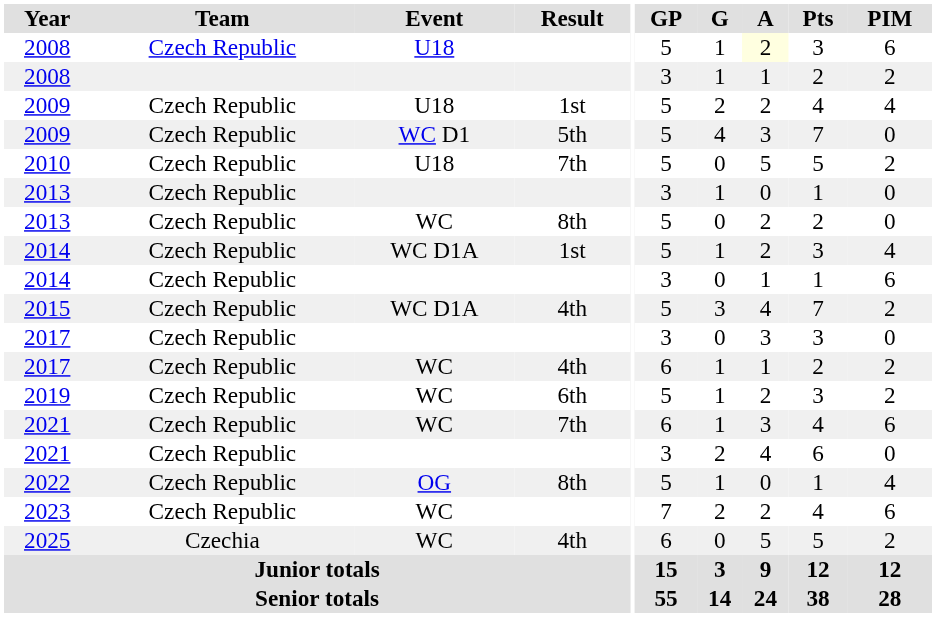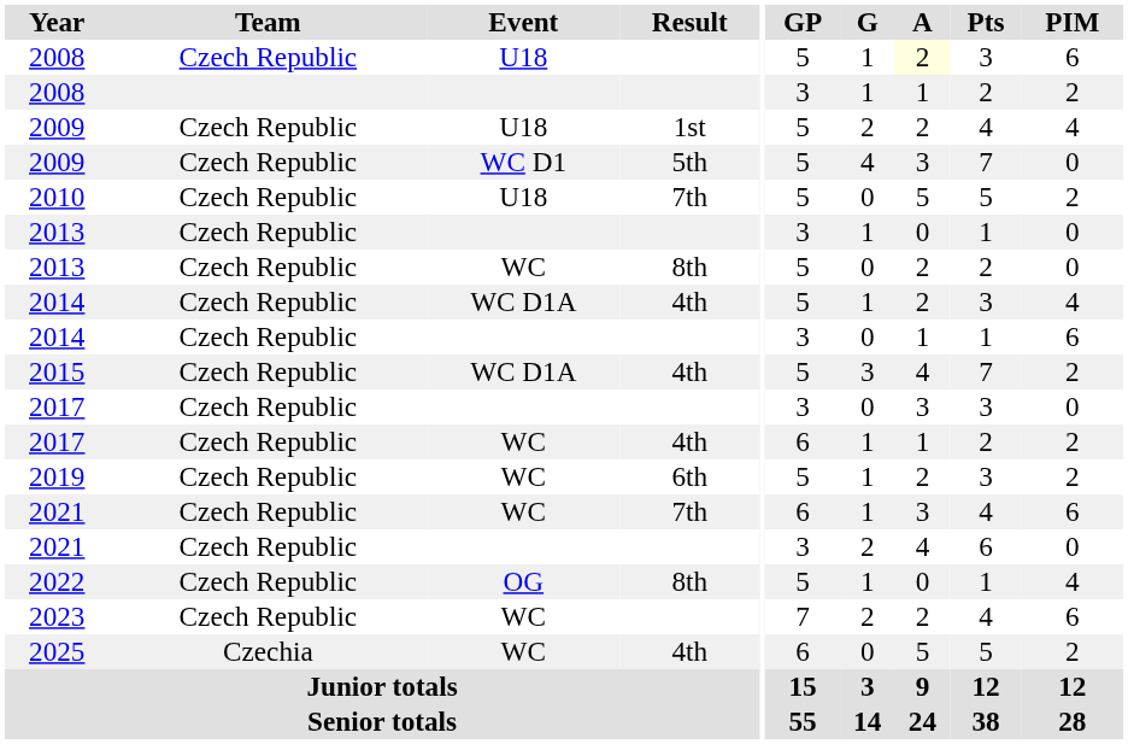2014 / WC D1A | Result: 1st -> 4th
